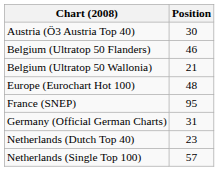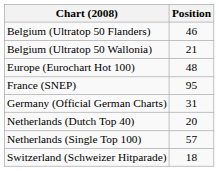- row: Austria (Ö3 Austria Top 40) | 30
Netherlands (Dutch Top 40) | Position: 23 -> 20
+ row: Switzerland (Schweizer Hitparade) | 18
